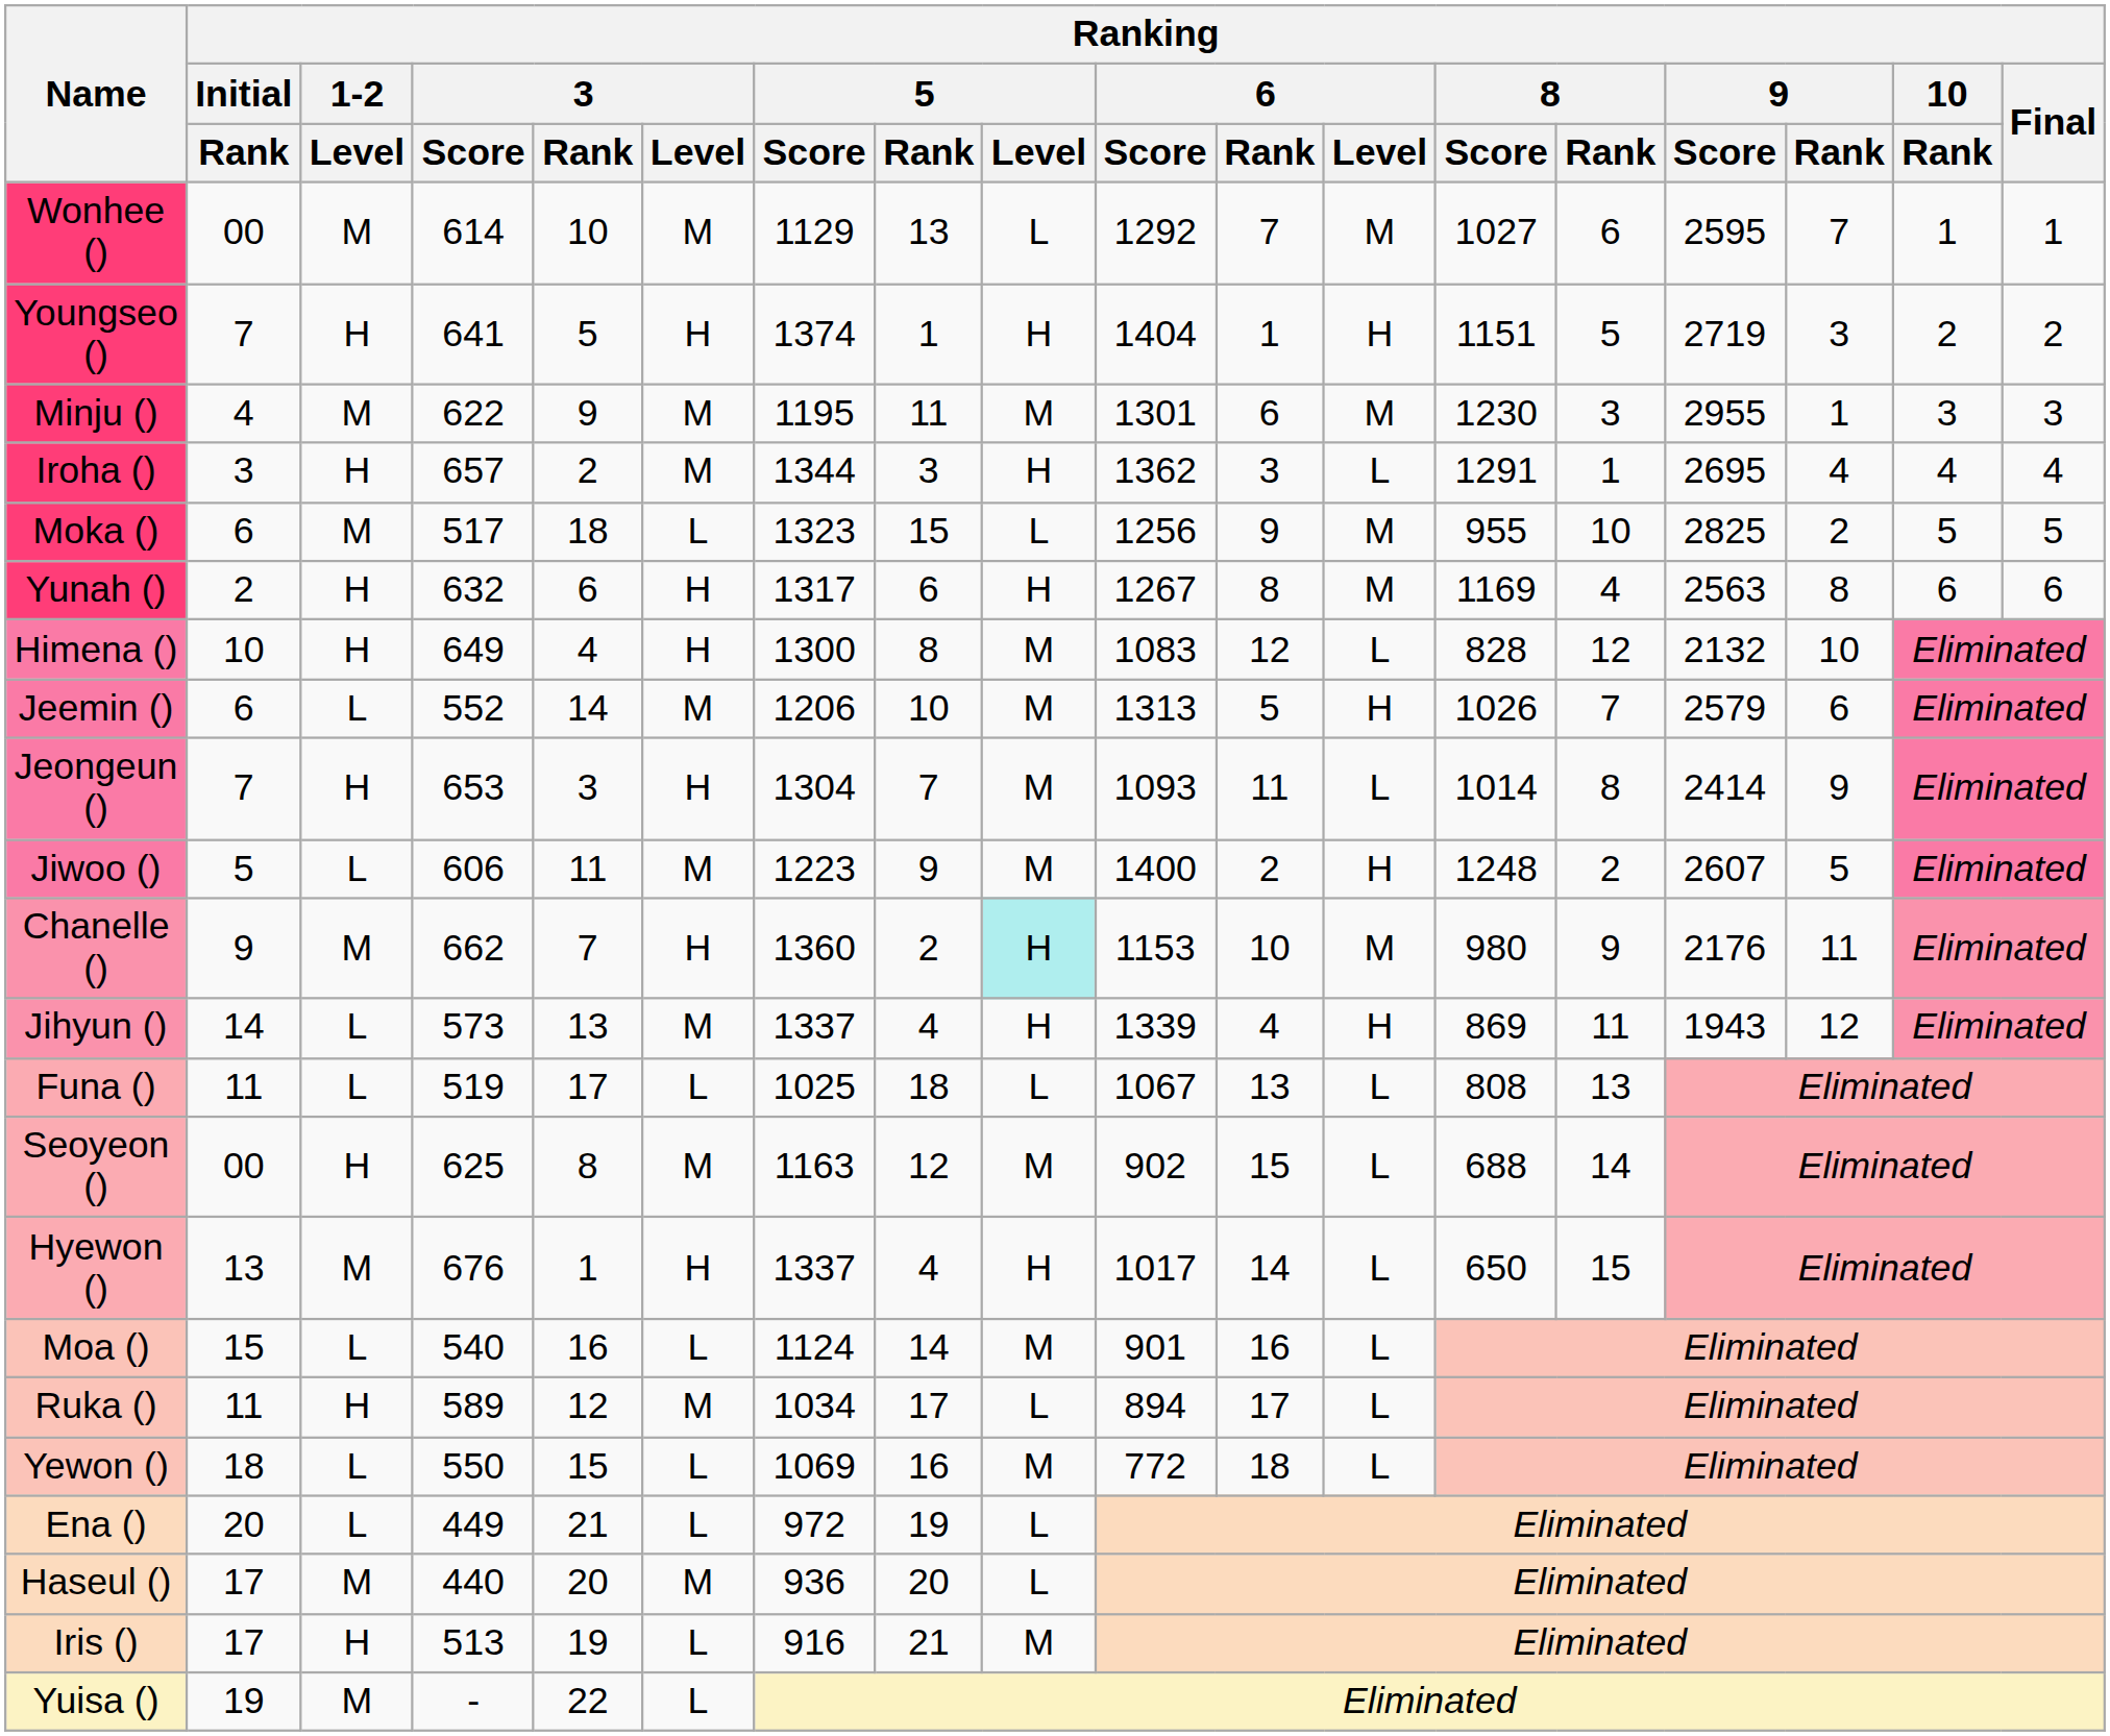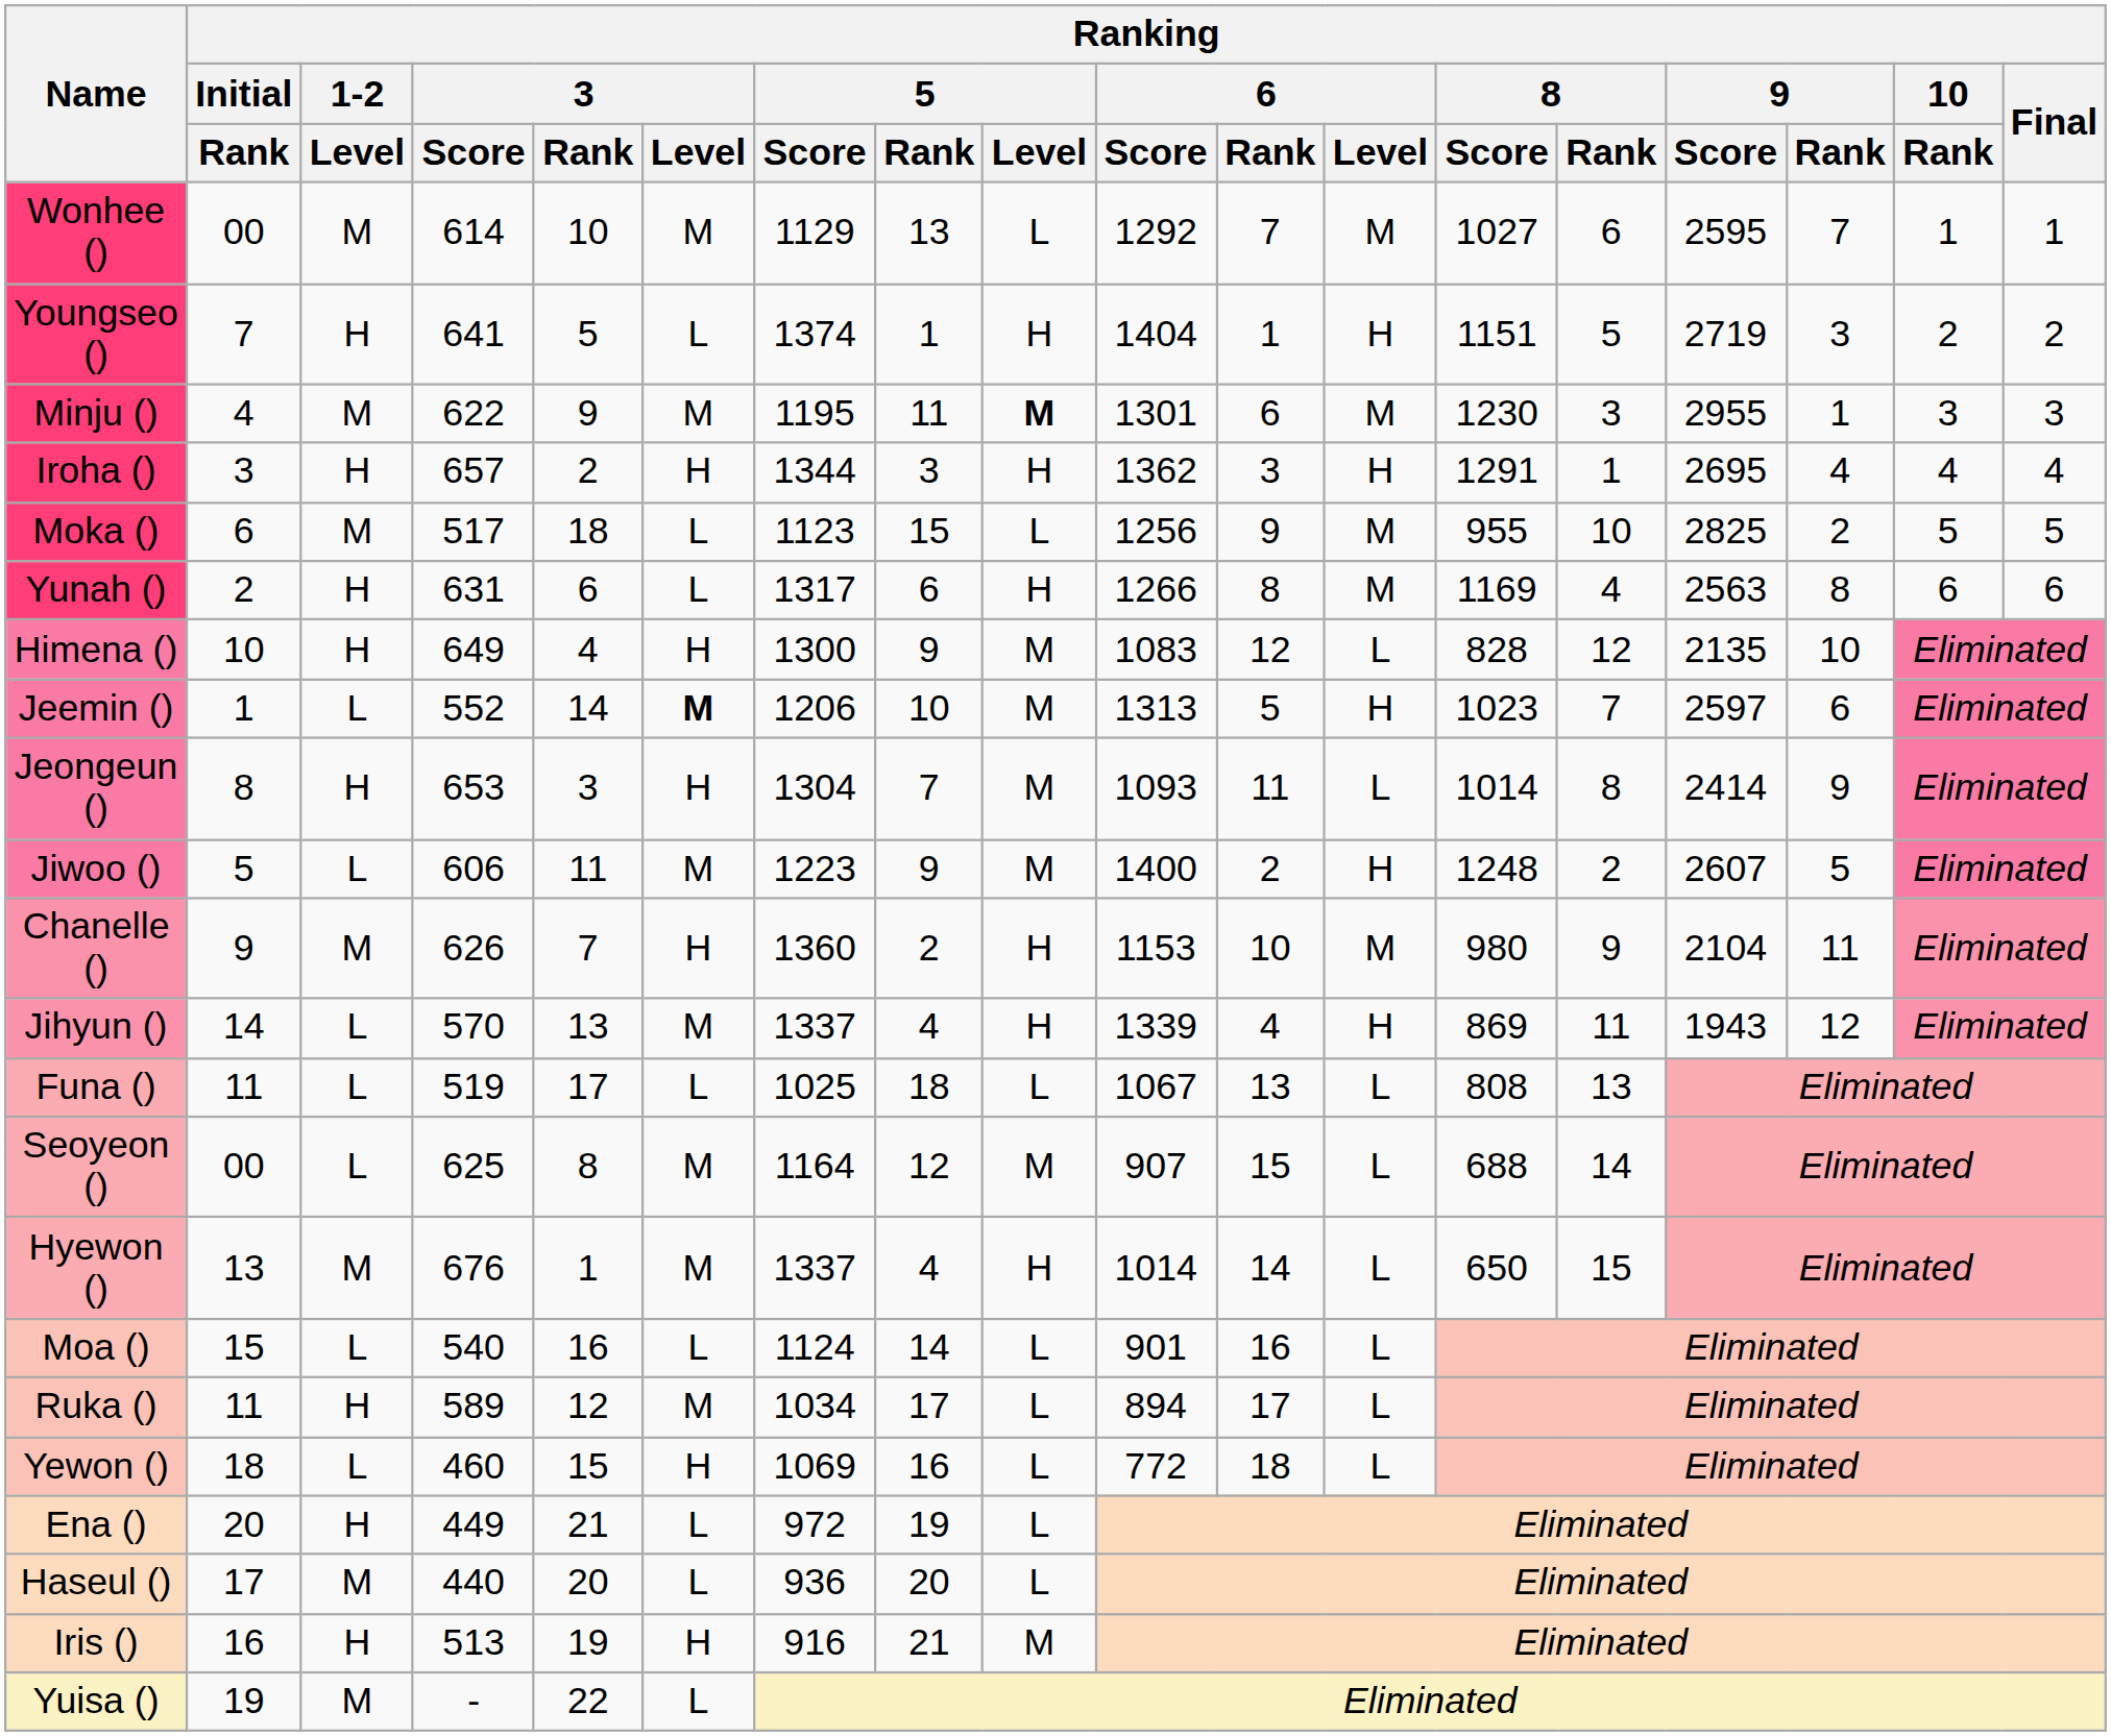Youngseo () | Ranking / 3 / Level: H -> L
Minju () | Ranking / 5 / Level: normal -> bold
Iroha () | Ranking / 3 / Level: M -> H
Iroha () | Ranking / 6 / Level: L -> H
Moka () | Ranking / 5 / Score: 1323 -> 1123
Yunah () | Ranking / 3 / Score: 632 -> 631
Yunah () | Ranking / 3 / Level: H -> L
Yunah () | Ranking / 6 / Score: 1267 -> 1266
Himena () | Ranking / 5 / Rank: 8 -> 9
Himena () | Ranking / 9 / Score: 2132 -> 2135
Jeemin () | Ranking / Initial / Rank: 6 -> 1
Jeemin () | Ranking / 3 / Level: normal -> bold
Jeemin () | Ranking / 8 / Score: 1026 -> 1023
Jeemin () | Ranking / 9 / Score: 2579 -> 2597
Jeongeun () | Ranking / Initial / Rank: 7 -> 8
Chanelle () | Ranking / 3 / Score: 662 -> 626
Chanelle () | Ranking / 5 / Level: paleturquoise background -> no background
Chanelle () | Ranking / 9 / Score: 2176 -> 2104
Jihyun () | Ranking / 3 / Score: 573 -> 570
Seoyeon () | Ranking / 1-2 / Level: H -> L
Seoyeon () | Ranking / 5 / Score: 1163 -> 1164
Seoyeon () | Ranking / 6 / Score: 902 -> 907
Hyewon () | Ranking / 3 / Level: H -> M
Hyewon () | Ranking / 6 / Score: 1017 -> 1014
Moa () | Ranking / 5 / Level: M -> L
Yewon () | Ranking / 3 / Score: 550 -> 460
Yewon () | Ranking / 3 / Level: L -> H
Yewon () | Ranking / 5 / Level: M -> L
Ena () | Ranking / 1-2 / Level: L -> H
Haseul () | Ranking / 3 / Level: M -> L
Iris () | Ranking / Initial / Rank: 17 -> 16
Iris () | Ranking / 3 / Level: L -> H
